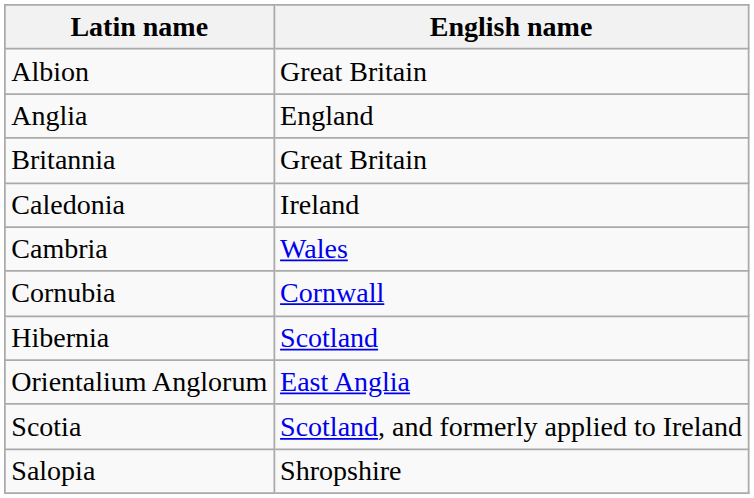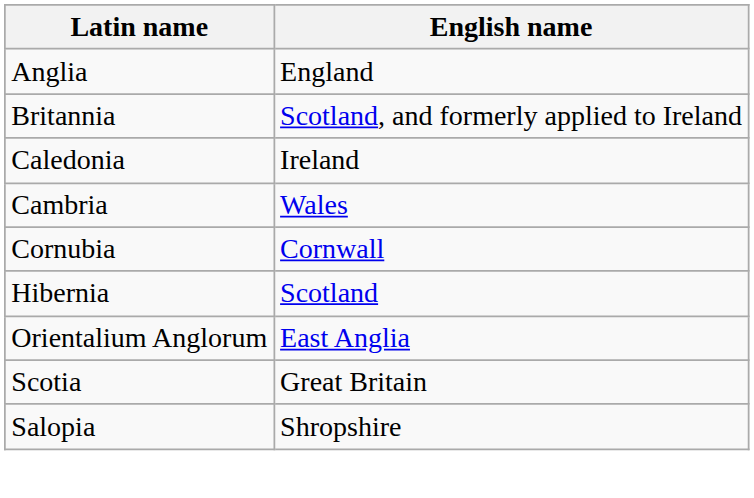- row: Albion | Great Britain
Britannia | English name: Great Britain -> Scotland, and formerly applied to Ireland
Scotia | English name: Scotland, and formerly applied to Ireland -> Great Britain
